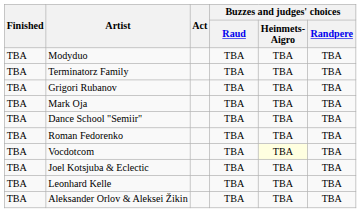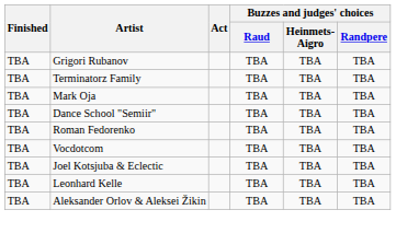- row: TBA | Modyduo | TBA | TBA | TBA
rows swapped: Grigori Rubanov <-> Terminatorz Family
Vocdotcom | Buzzes and judges' choices / Heinmets-Aigro: lightyellow background -> no background
